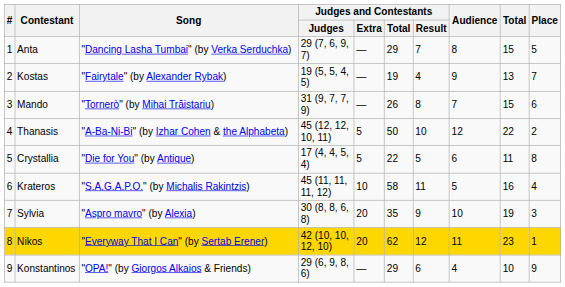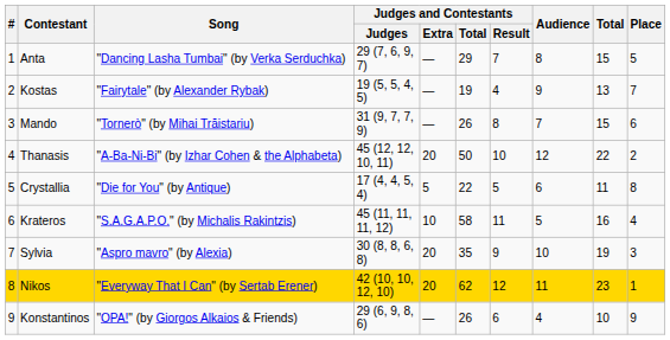Thanasis | Judges and Contestants / Extra: 5 -> 20
Konstantinos | Judges and Contestants / Total: 29 -> 26
